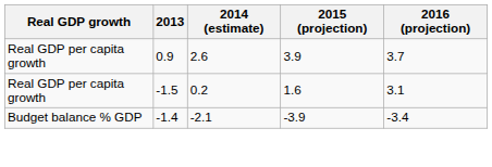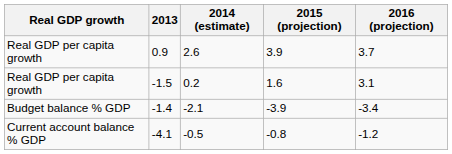+ row: Current account balance % GDP | -4.1 | -0.5 | -0.8 | -1.2
